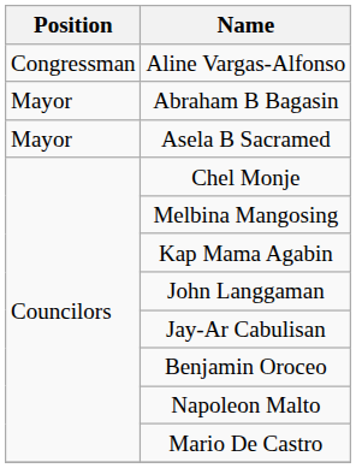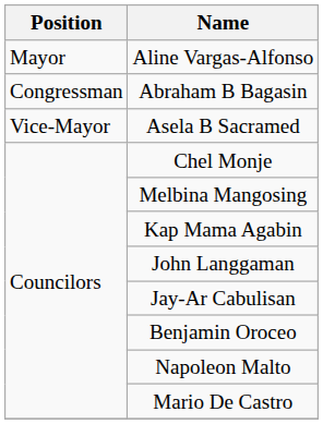Aline Vargas-Alfonso | Position: Congressman -> Mayor
Abraham B Bagasin | Position: Mayor -> Congressman
Asela B Sacramed | Position: Mayor -> Vice-Mayor
